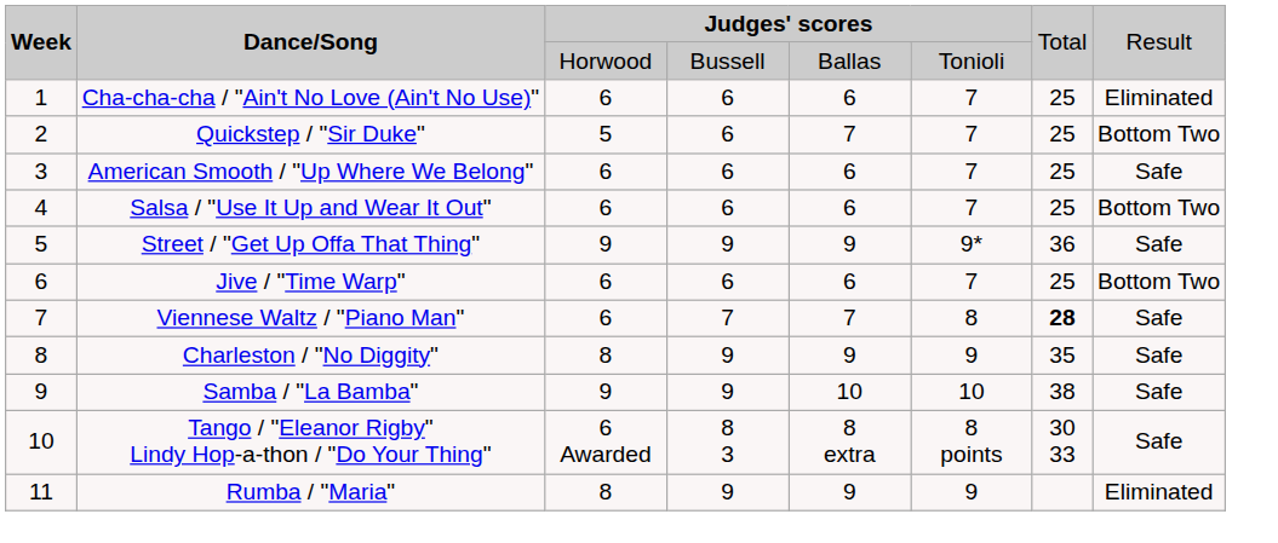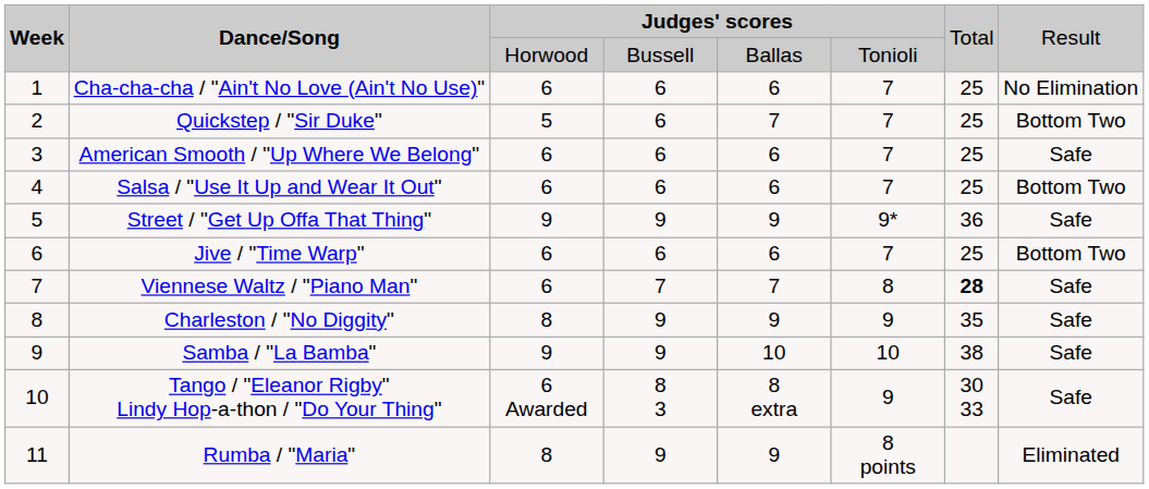Cha-cha-cha / "Ain't No Love (Ain't No Use)" | column 8: Eliminated -> No Elimination
Tango / "Eleanor Rigby" Lindy Hop-a-thon / "Do Your Thing" | column 6: 8 points -> 9
Rumba / "Maria" | column 6: 9 -> 8 points
